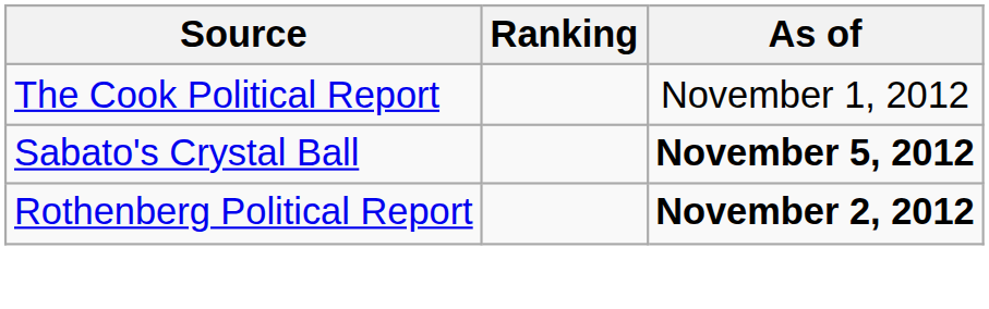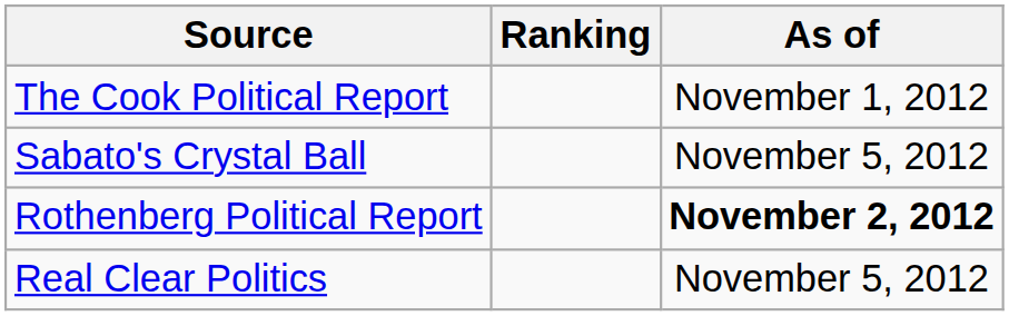Sabato's Crystal Ball | As of: bold -> normal
+ row: Real Clear Politics | November 5, 2012
